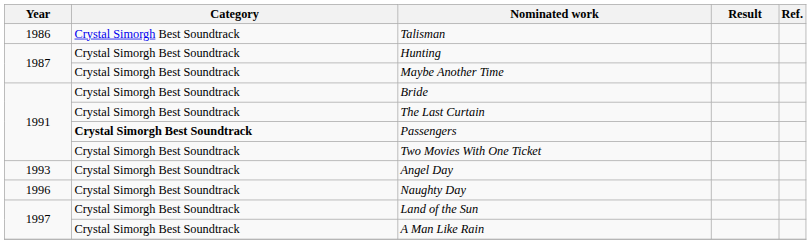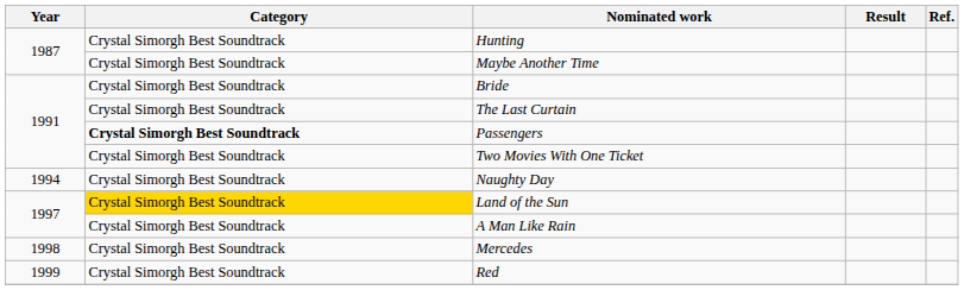- row: 1986 | Crystal Simorgh Best Soundtrack | Talisman
- row: 1993 | Crystal Simorgh Best Soundtrack | Angel Day
Naughty Day | Year: 1996 -> 1994
Land of the Sun | Category: no background -> gold background
+ row: 1998 | Crystal Simorgh Best Soundtrack | Mercedes
+ row: 1999 | Crystal Simorgh Best Soundtrack | Red
